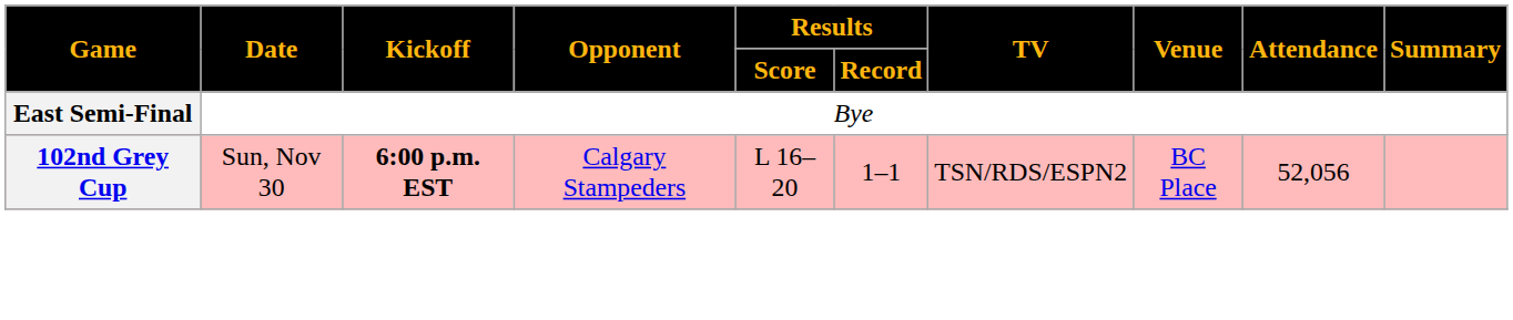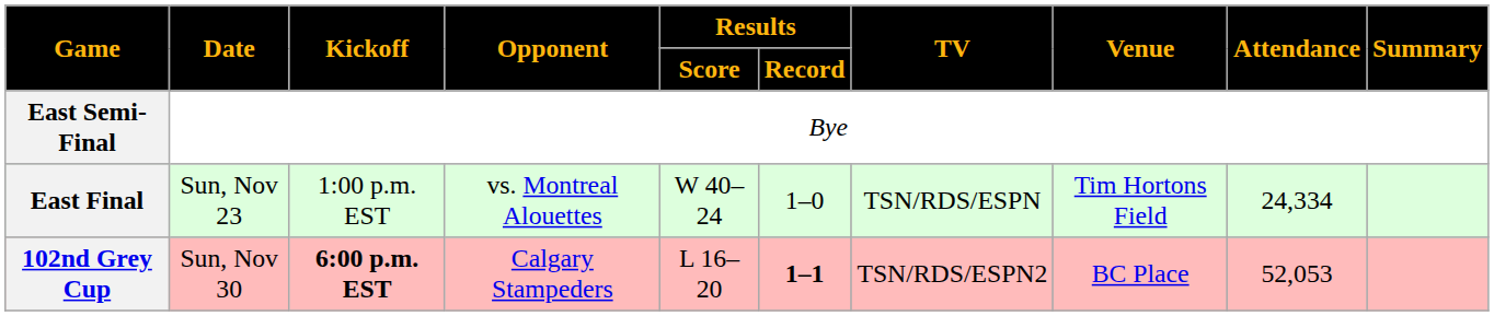+ row: East Final | Sun, Nov 23 | 1:00 p.m. EST | vs. Montreal Alouettes | W 40–24 | 1–0 | TSN/RDS/ESPN | Tim Hortons Field | 24,334
102nd Grey Cup | Results / Record: normal -> bold
102nd Grey Cup | Attendance: 52,056 -> 52,053
